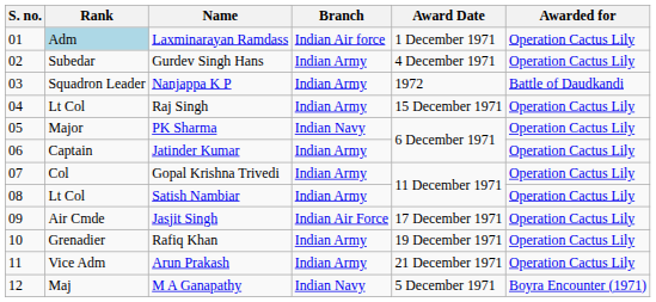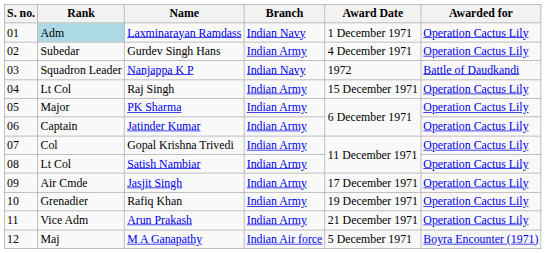Laxminarayan Ramdass | Branch: Indian Air force -> Indian Navy
Nanjappa K P | Branch: Indian Army -> Indian Navy
PK Sharma | Branch: Indian Navy -> Indian Army
Jasjit Singh | Branch: Indian Air Force -> Indian Army
M A Ganapathy | Branch: Indian Navy -> Indian Air force
